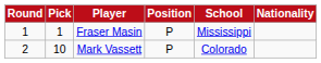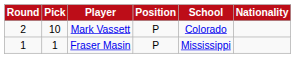rows swapped: Fraser Masin <-> Mark Vassett
